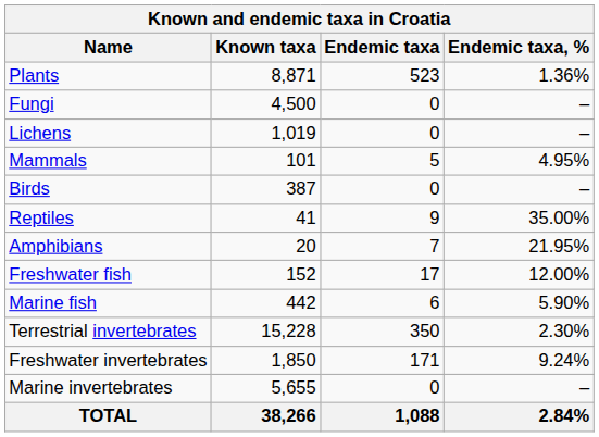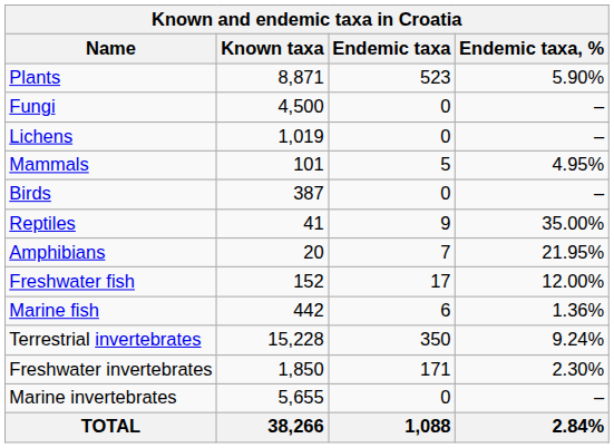Plants | Endemic taxa, %: 1.36% -> 5.90%
Marine fish | Endemic taxa, %: 5.90% -> 1.36%
Terrestrial invertebrates | Endemic taxa, %: 2.30% -> 9.24%
Freshwater invertebrates | Endemic taxa, %: 9.24% -> 2.30%
